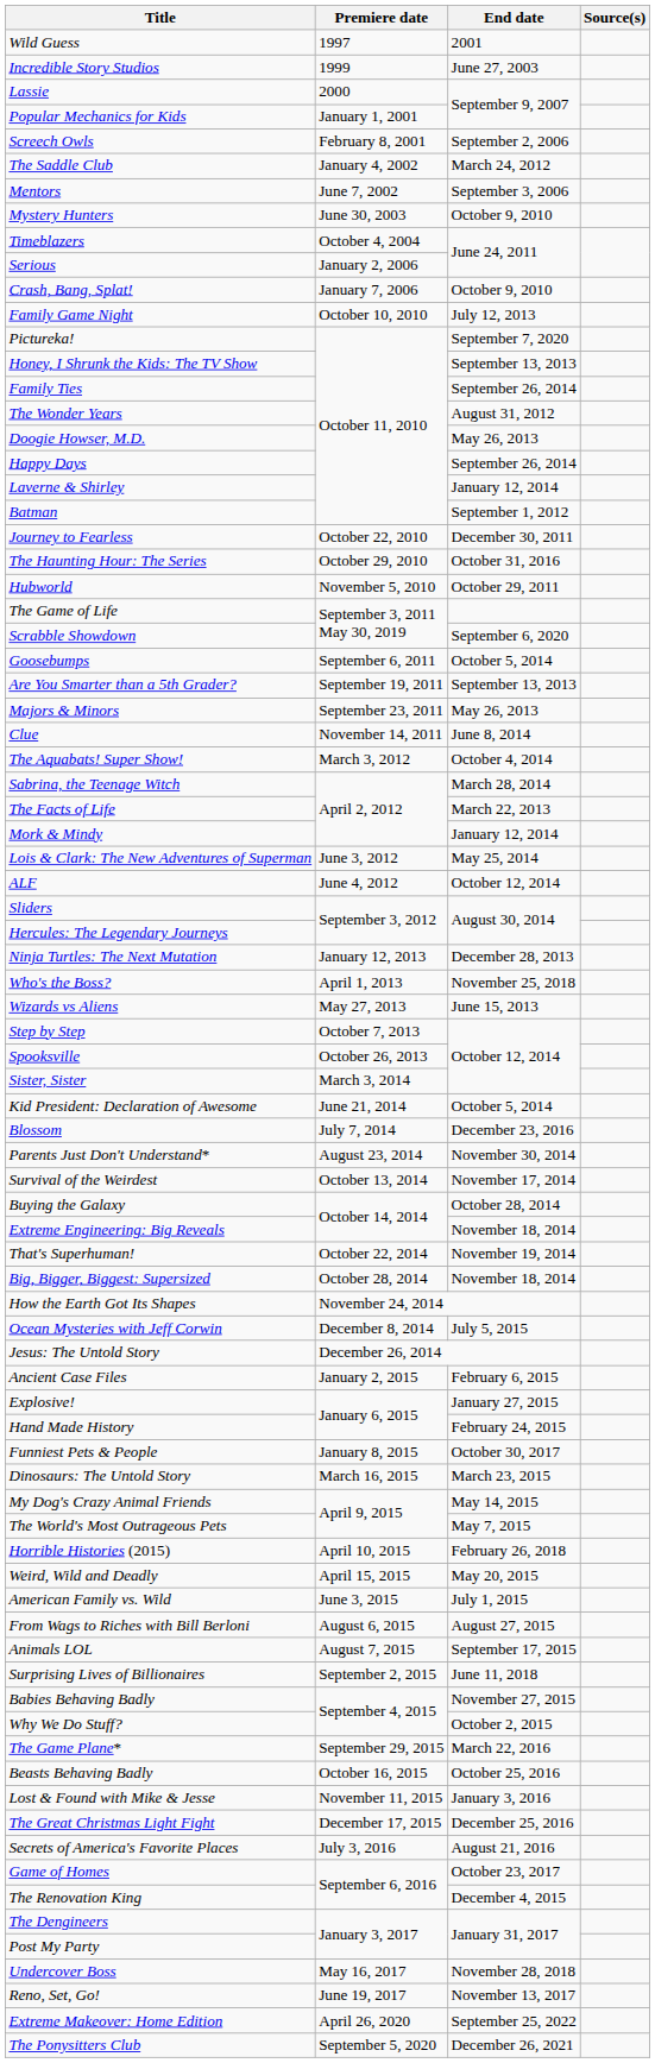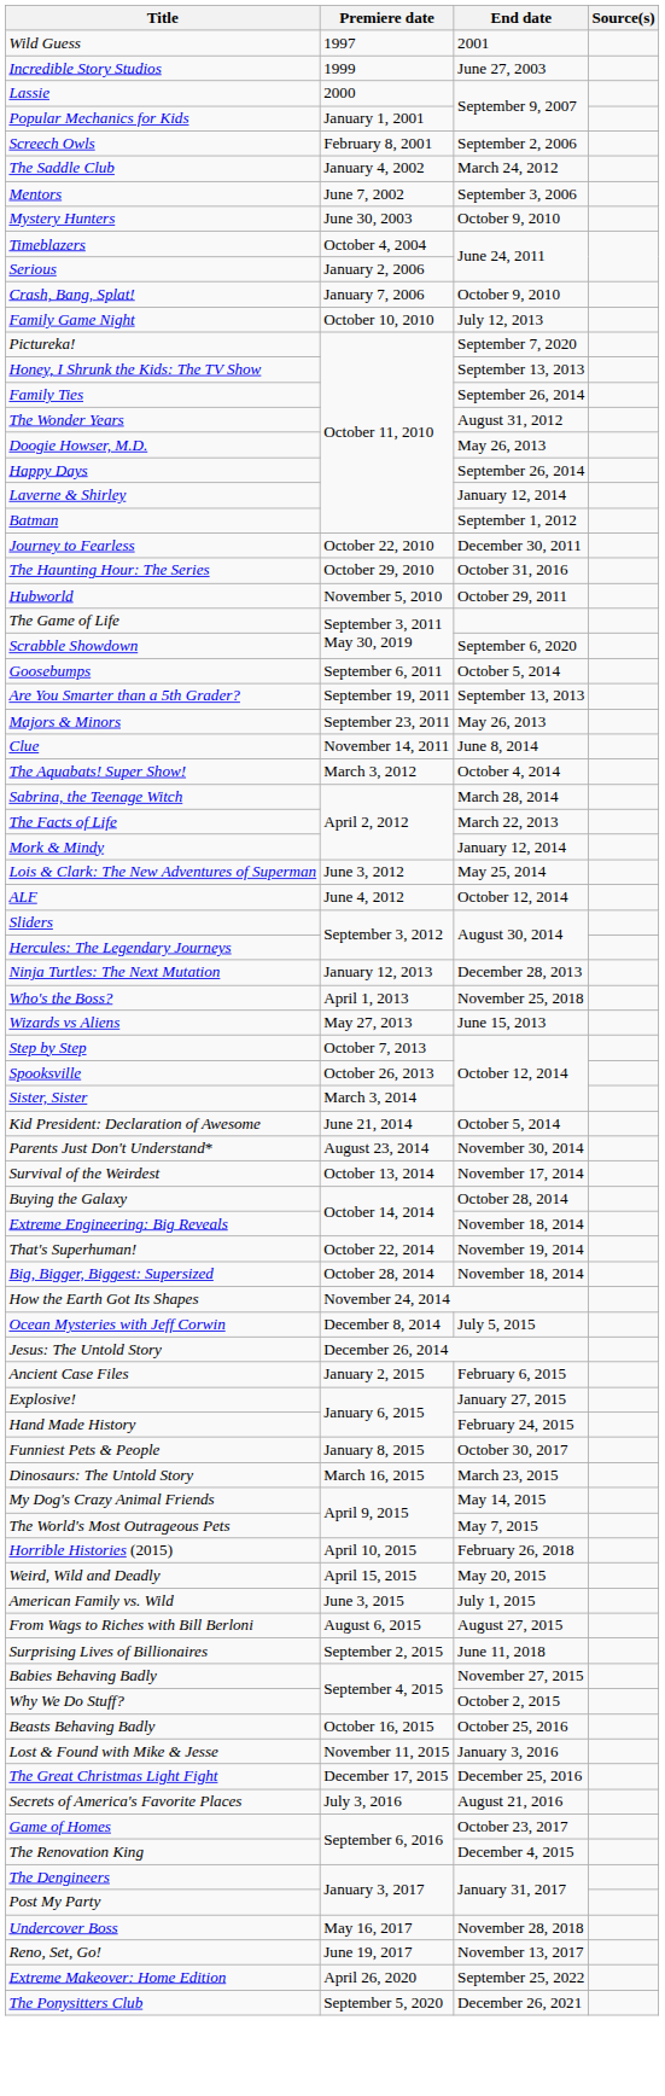- row: Blossom | July 7, 2014 | December 23, 2016
- row: Animals LOL | August 7, 2015 | September 17, 2015
- row: The Game Plane* | September 29, 2015 | March 22, 2016
